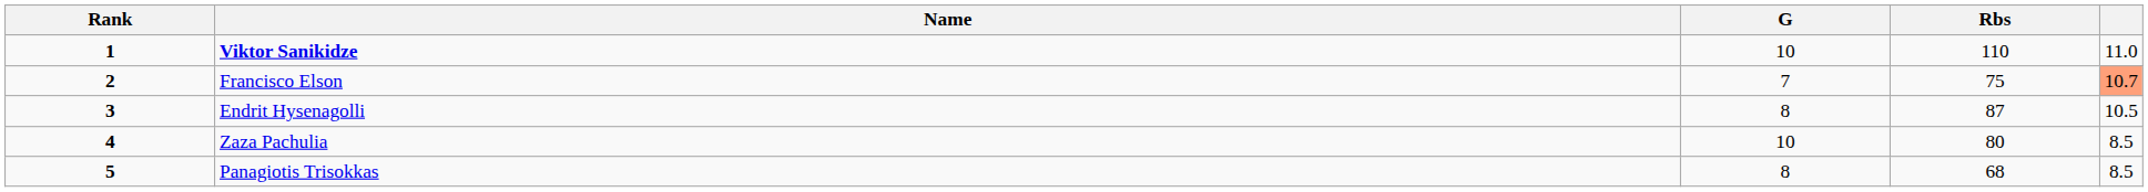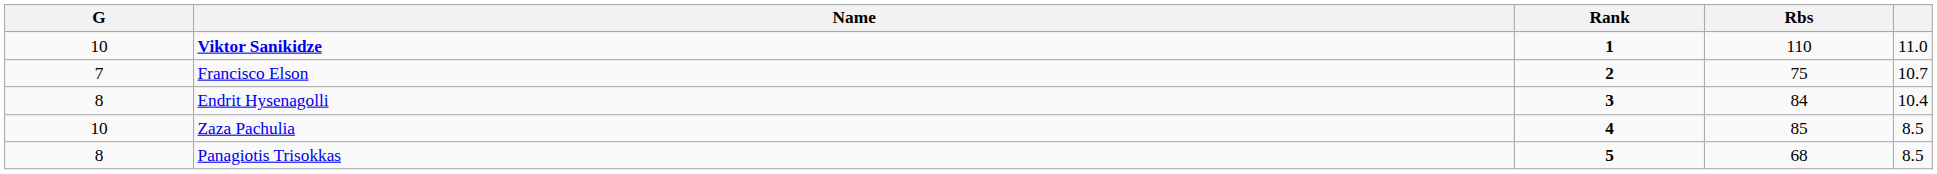columns swapped: Rank <-> G
Francisco Elson | column 5: lightsalmon background -> no background
Endrit Hysenagolli | Rbs: 87 -> 84
Endrit Hysenagolli | column 5: 10.5 -> 10.4
Zaza Pachulia | Rbs: 80 -> 85
